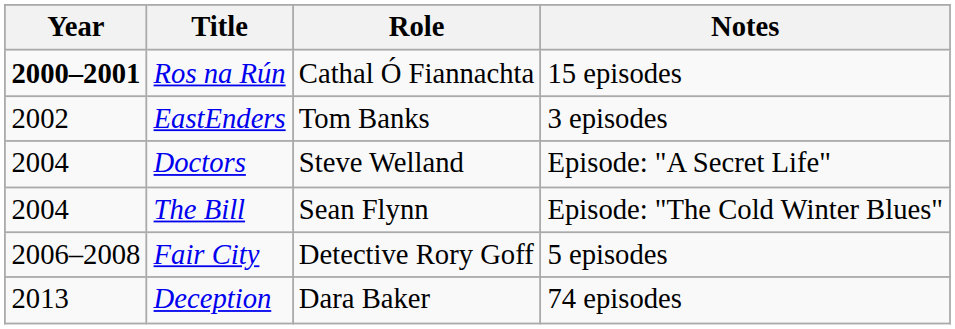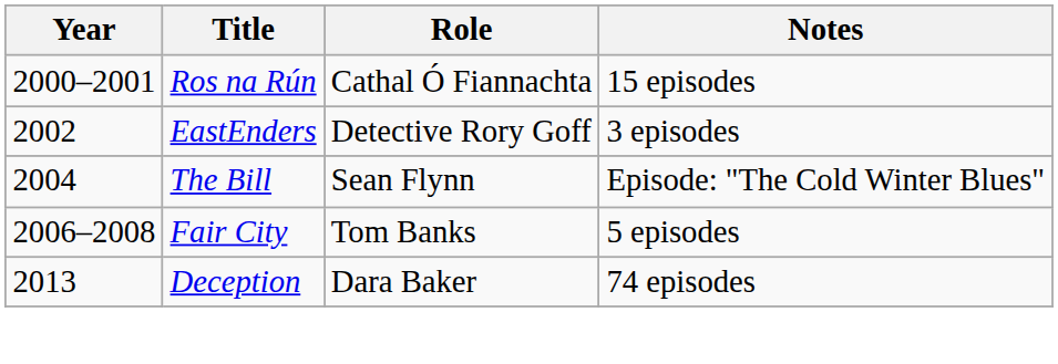Ros na Rún | Year: bold -> normal
EastEnders | Role: Tom Banks -> Detective Rory Goff
- row: 2004 | Doctors | Steve Welland | Episode: "A Secret Life"
Fair City | Role: Detective Rory Goff -> Tom Banks
